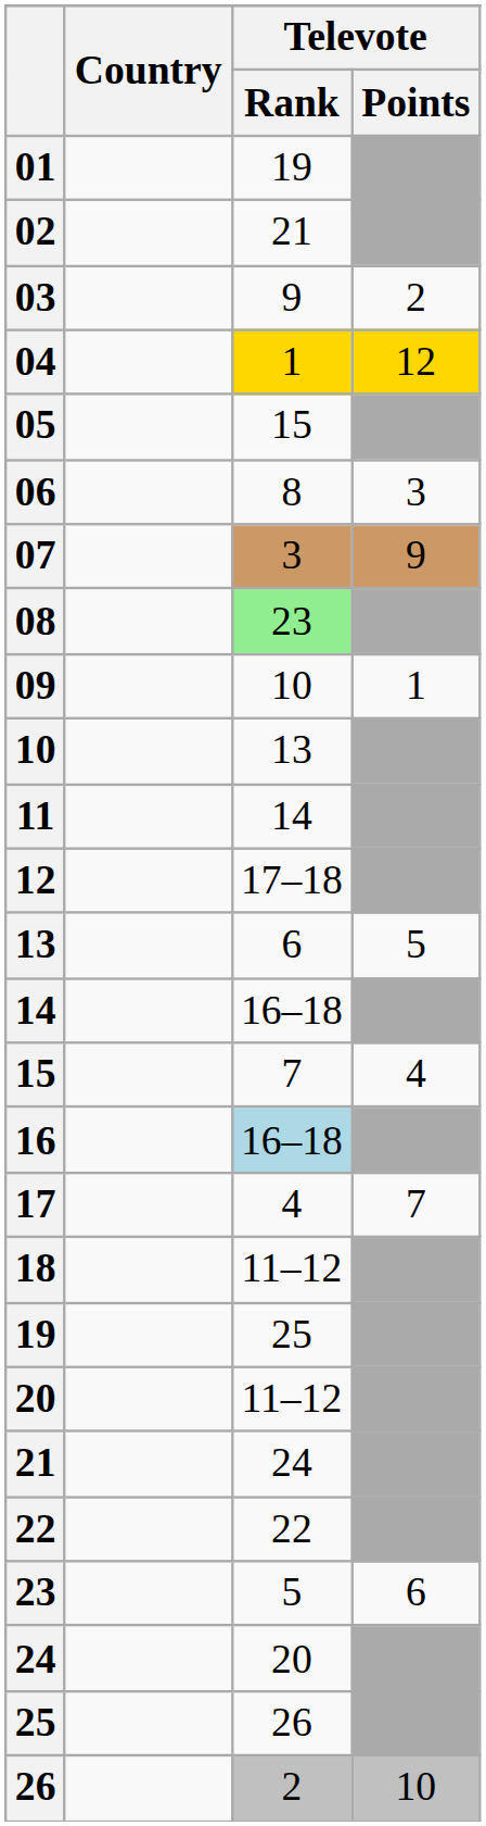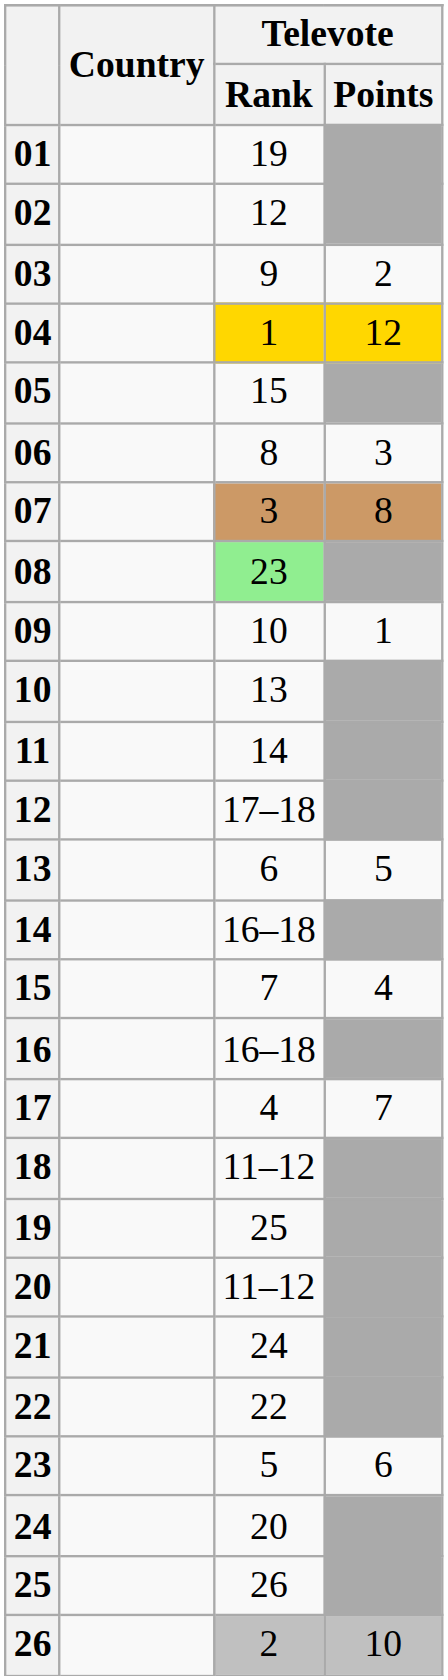02 | Televote / Rank: 21 -> 12
07 | Televote / Points: 9 -> 8
16 | Televote / Rank: lightblue background -> no background
